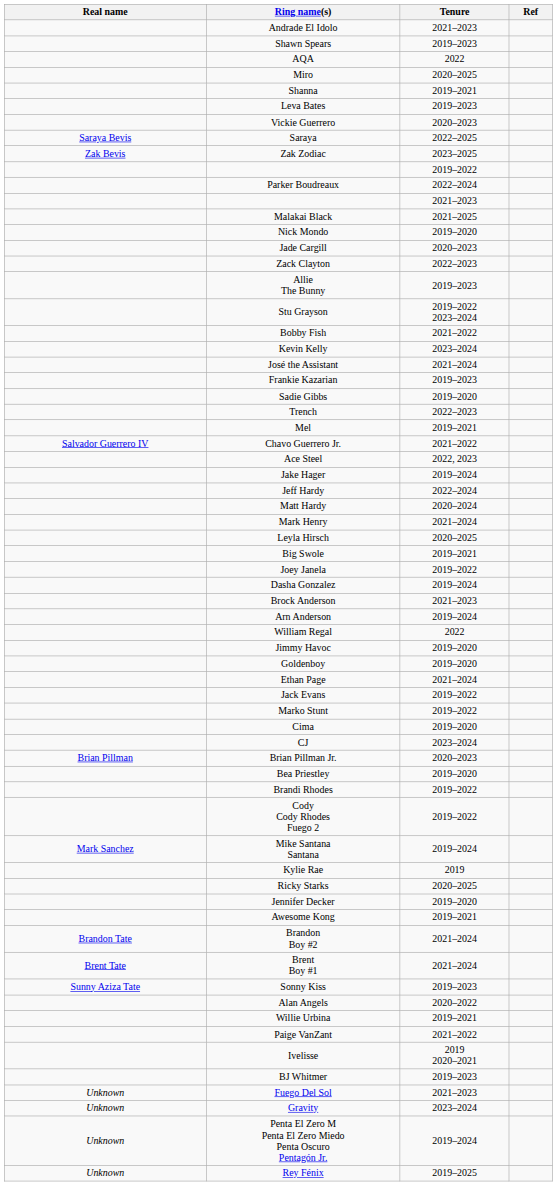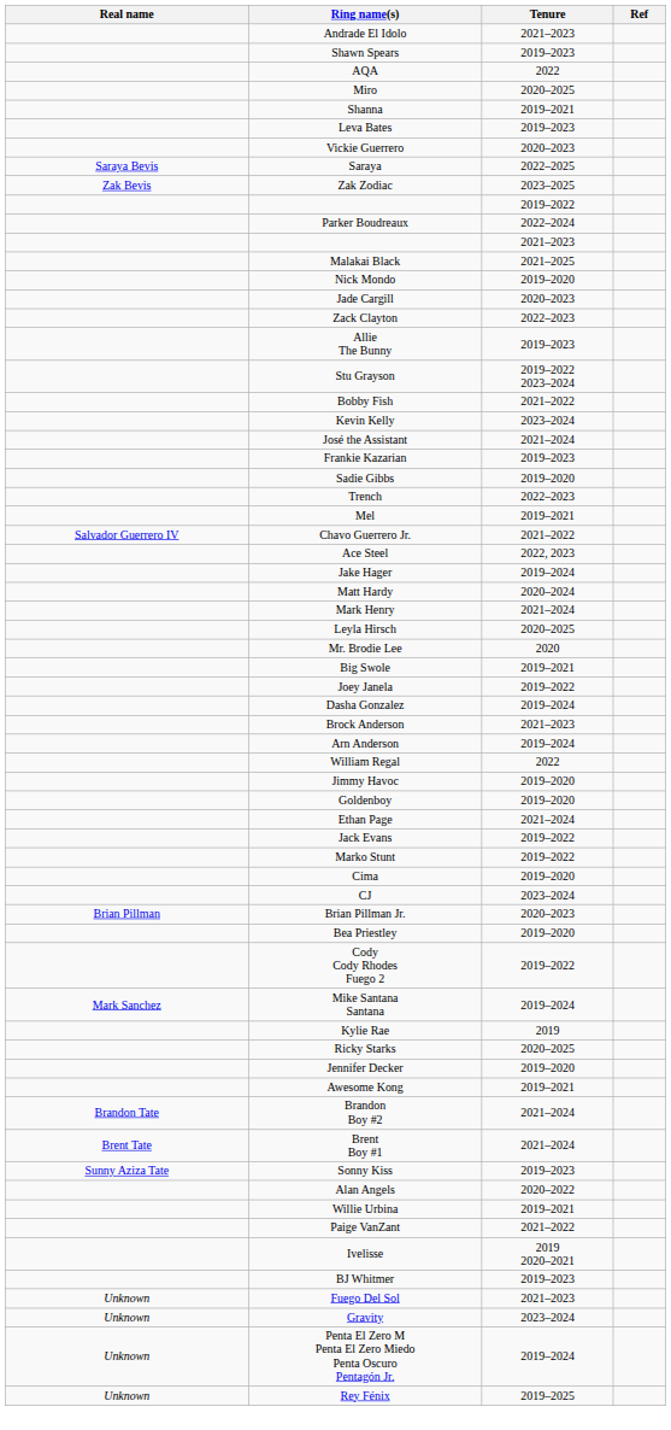- row: Jeff Hardy | 2022–2024
+ row: Mr. Brodie Lee | 2020
- row: Brandi Rhodes | 2019–2022
